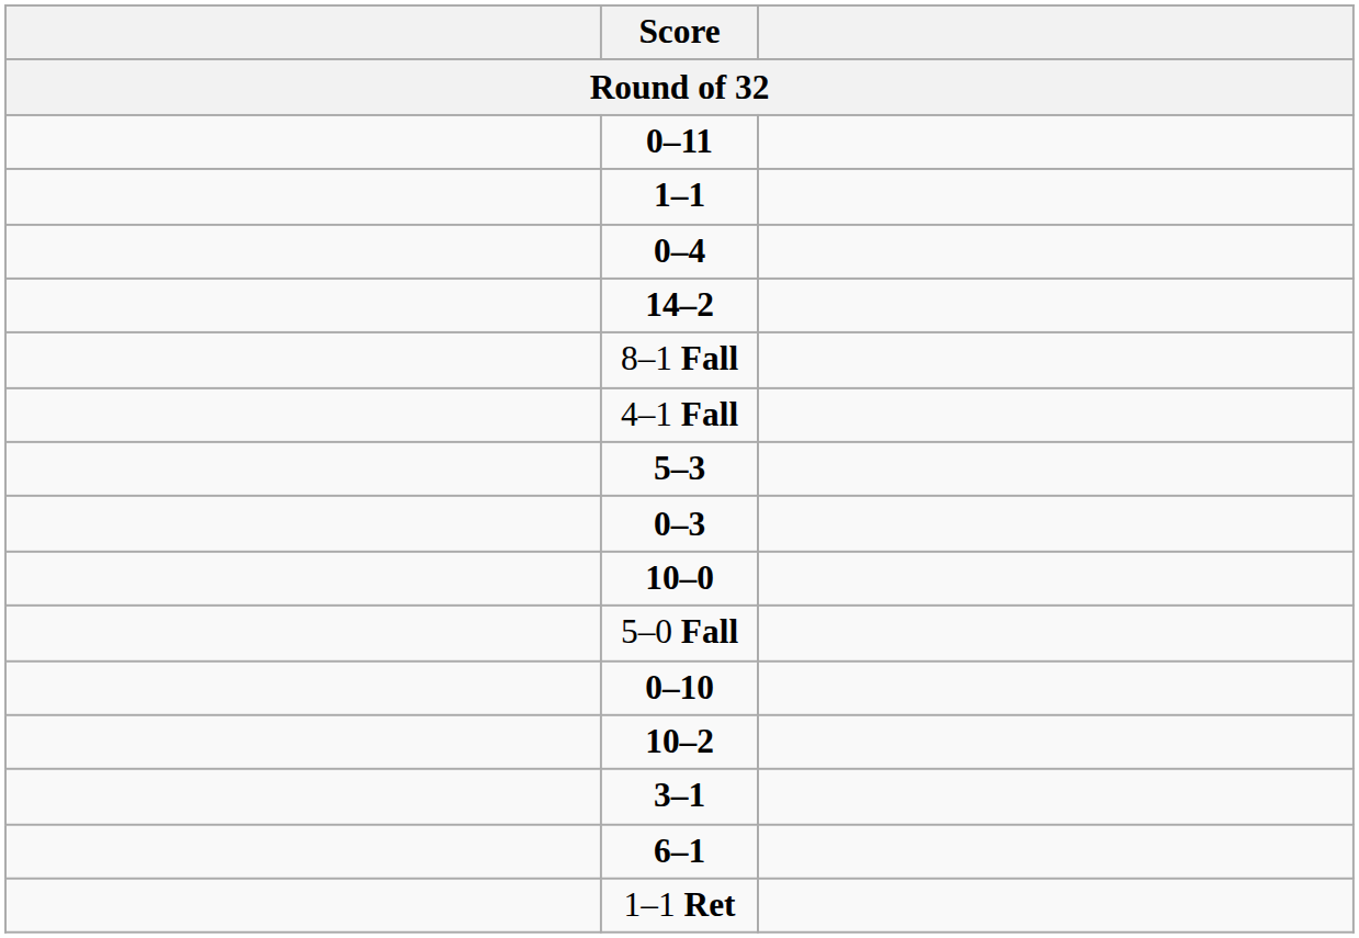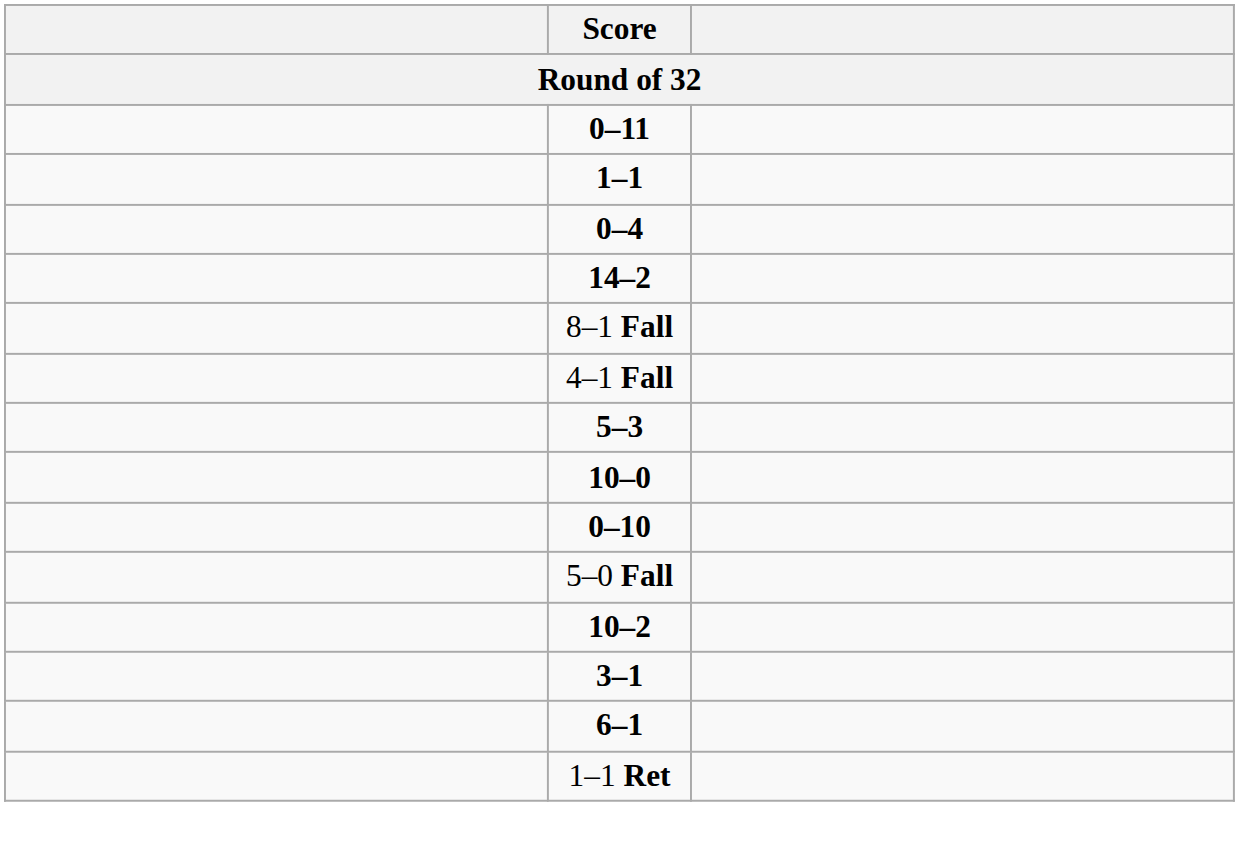- row: 0–3
rows swapped: 5–0 Fall <-> 0–10
